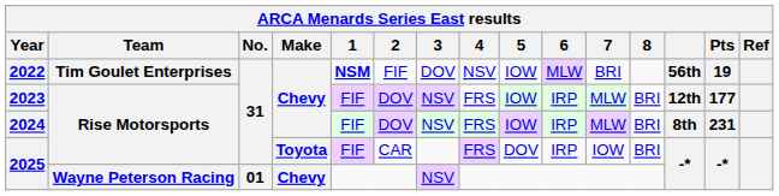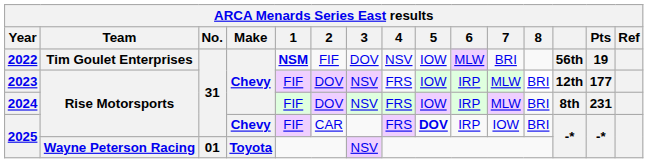2025 / Rise Motorsports | Make: Toyota -> Chevy
2025 / Rise Motorsports | 5: normal -> bold
2025 / Wayne Peterson Racing | Make: Chevy -> Toyota
